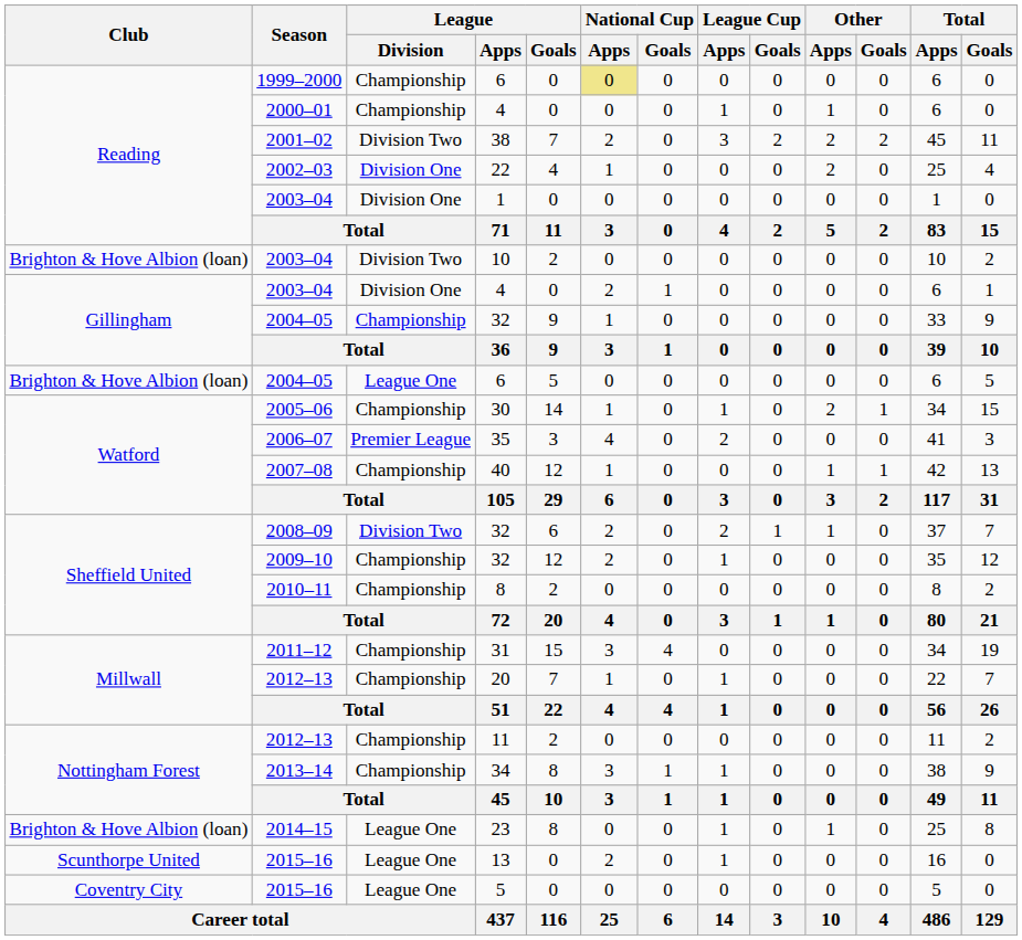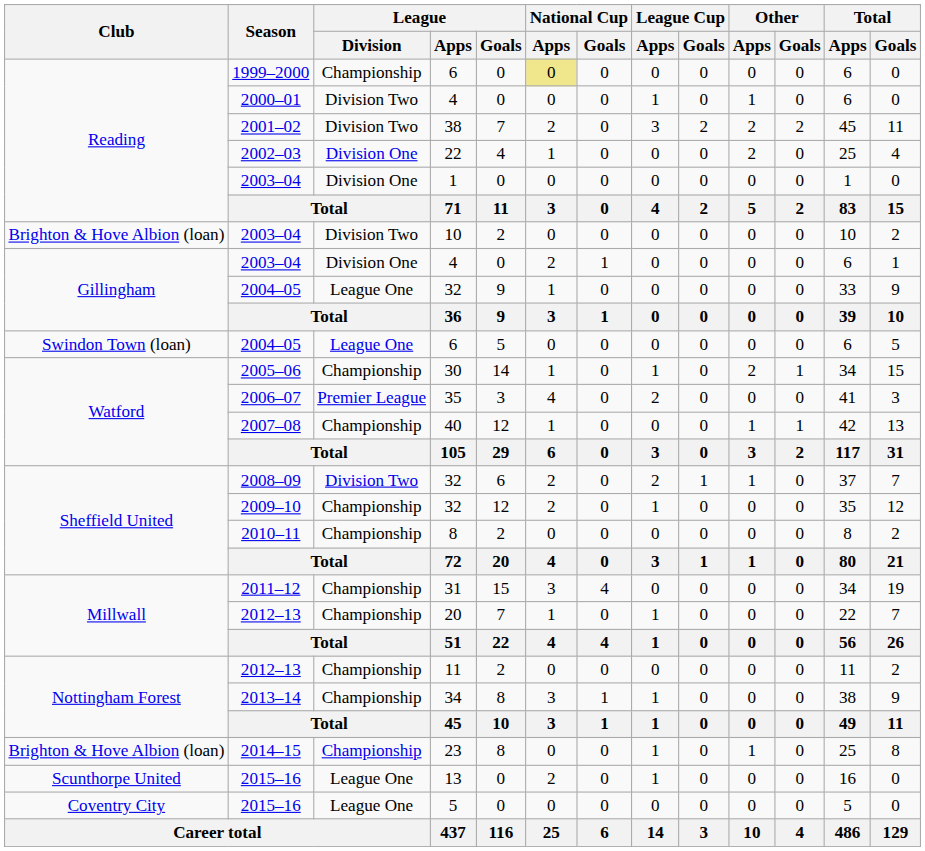2000–01 / 4 | League / Division: Championship -> Division Two
2004–05 / 32 | League / Division: Championship -> League One
2004–05 / 6 | Club: Brighton & Hove Albion (loan) -> Swindon Town (loan)
23 | League / Division: League One -> Championship
